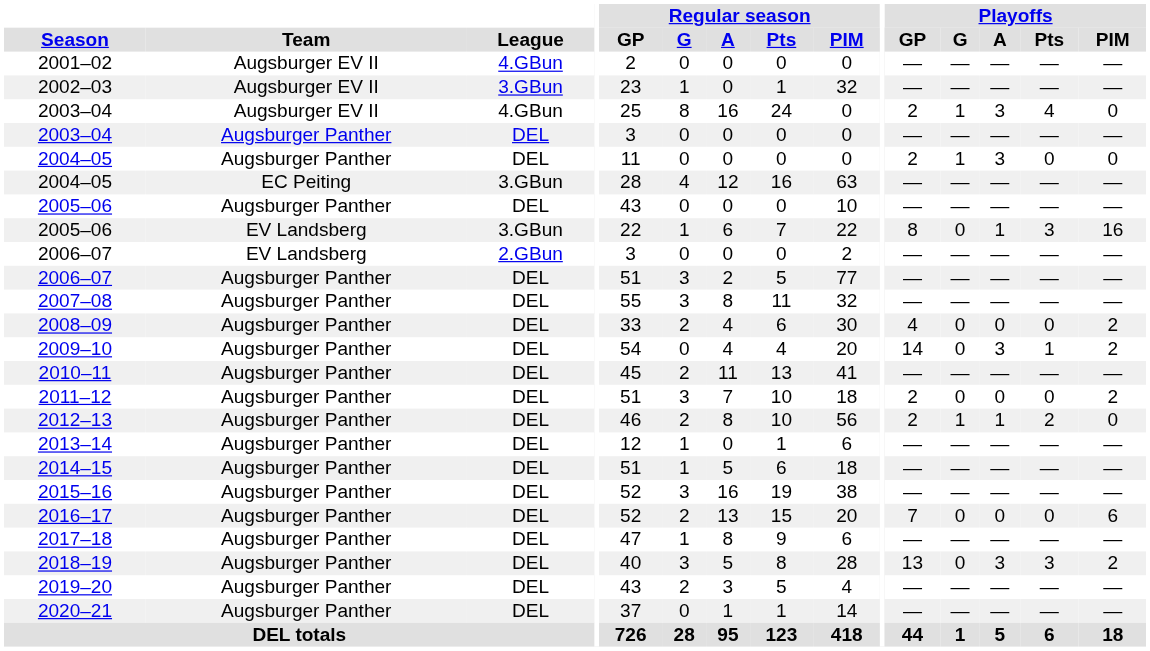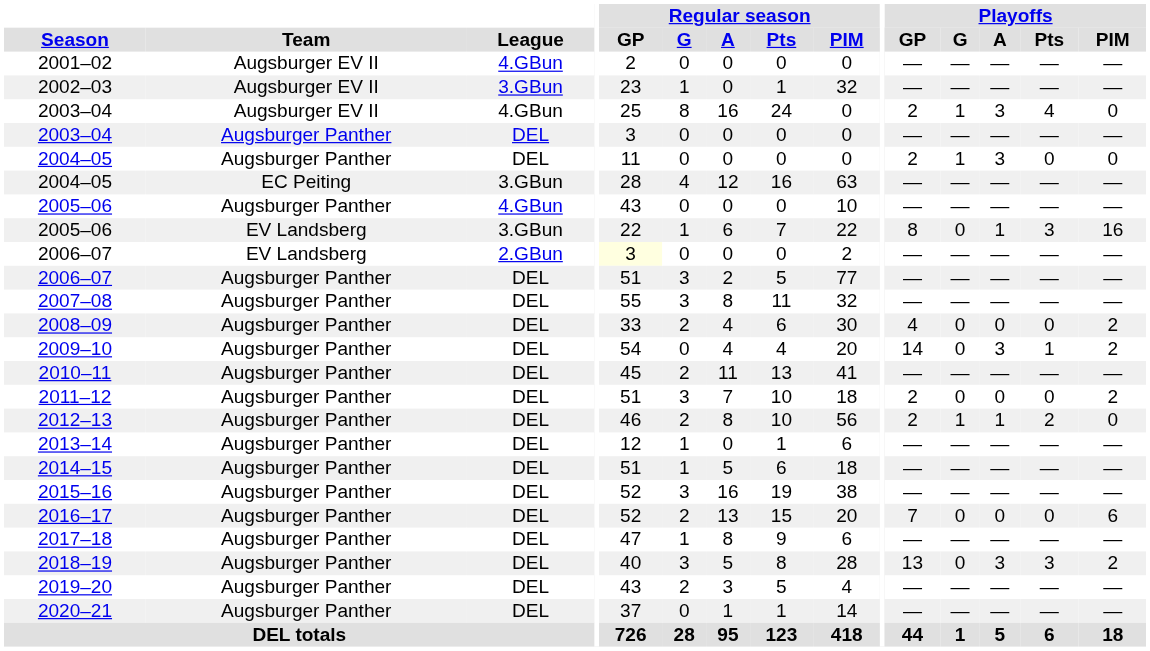2005–06 / Augsburger Panther | League: DEL -> 4.GBun
2006–07 / EV Landsberg | Regular season / GP: no background -> lightyellow background
